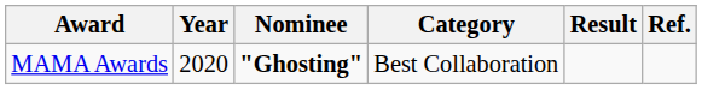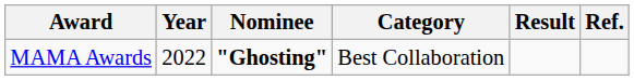MAMA Awards | Year: 2020 -> 2022
